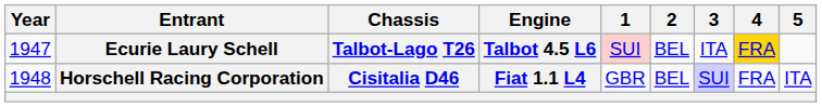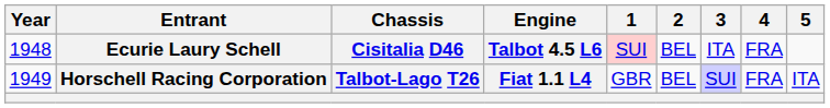Ecurie Laury Schell | Year: 1947 -> 1948
Ecurie Laury Schell | Chassis: Talbot-Lago T26 -> Cisitalia D46
Ecurie Laury Schell | 4: gold background -> no background
Horschell Racing Corporation | Year: 1948 -> 1949
Horschell Racing Corporation | Chassis: Cisitalia D46 -> Talbot-Lago T26
